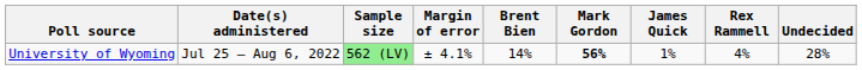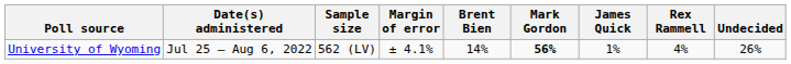University of Wyoming | Sample size: lightgreen background -> no background
University of Wyoming | Undecided: 28% -> 26%
